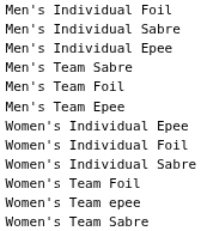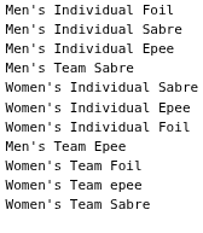- row: Men's Team Foil
rows swapped: Men's Team Epee <-> Women's Individual Sabre
